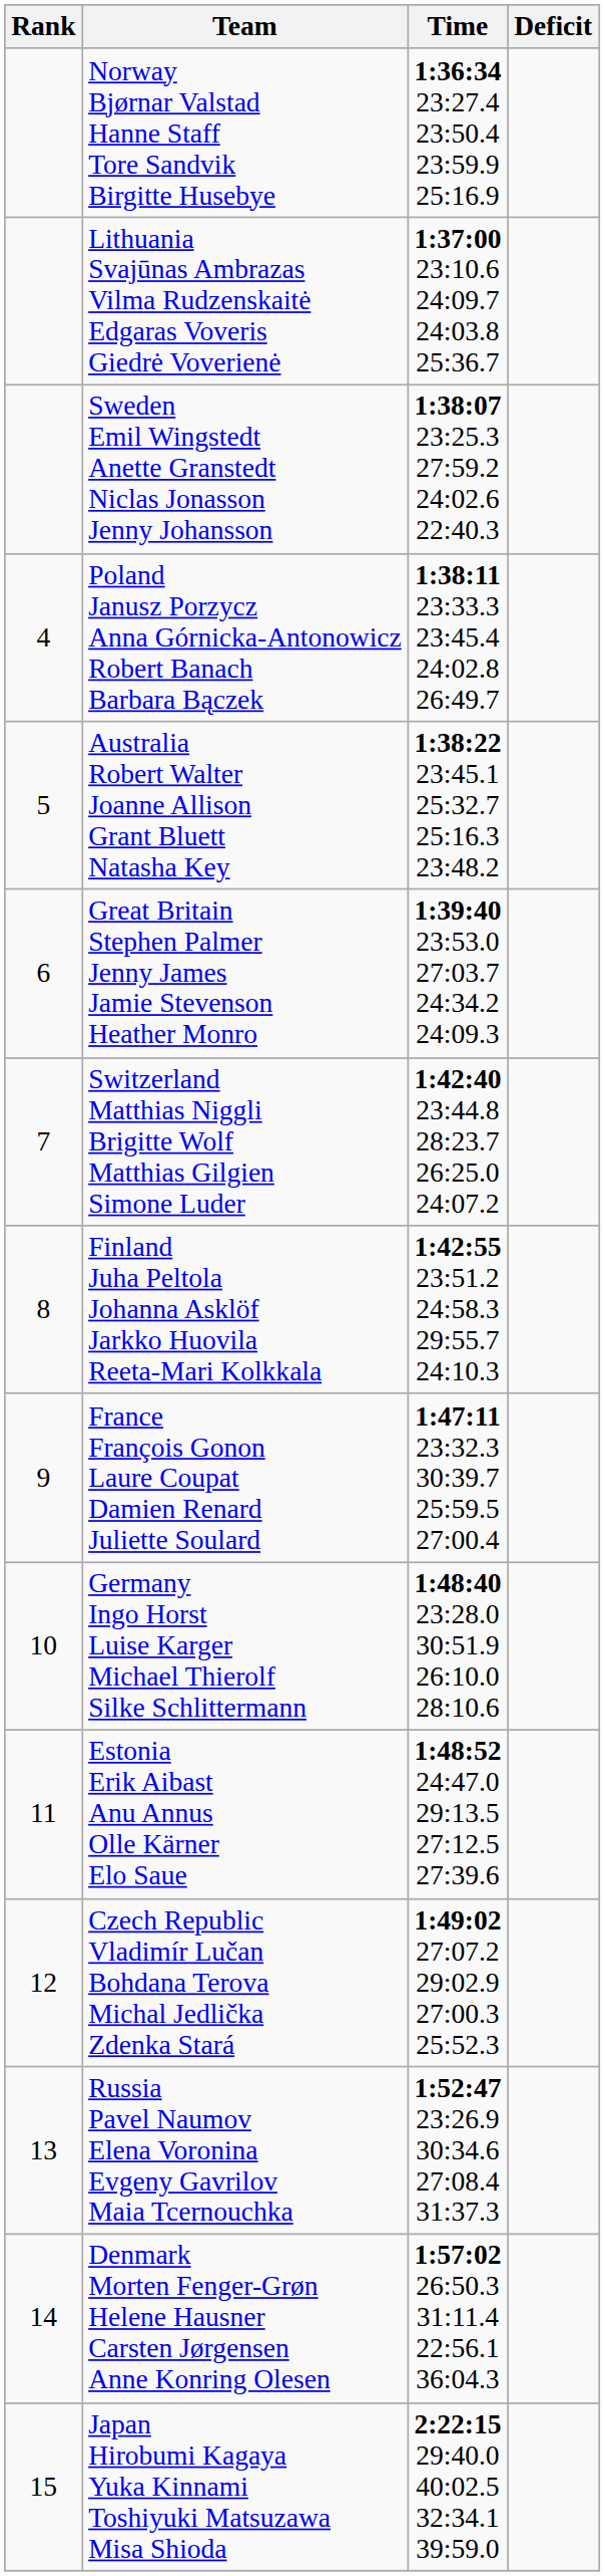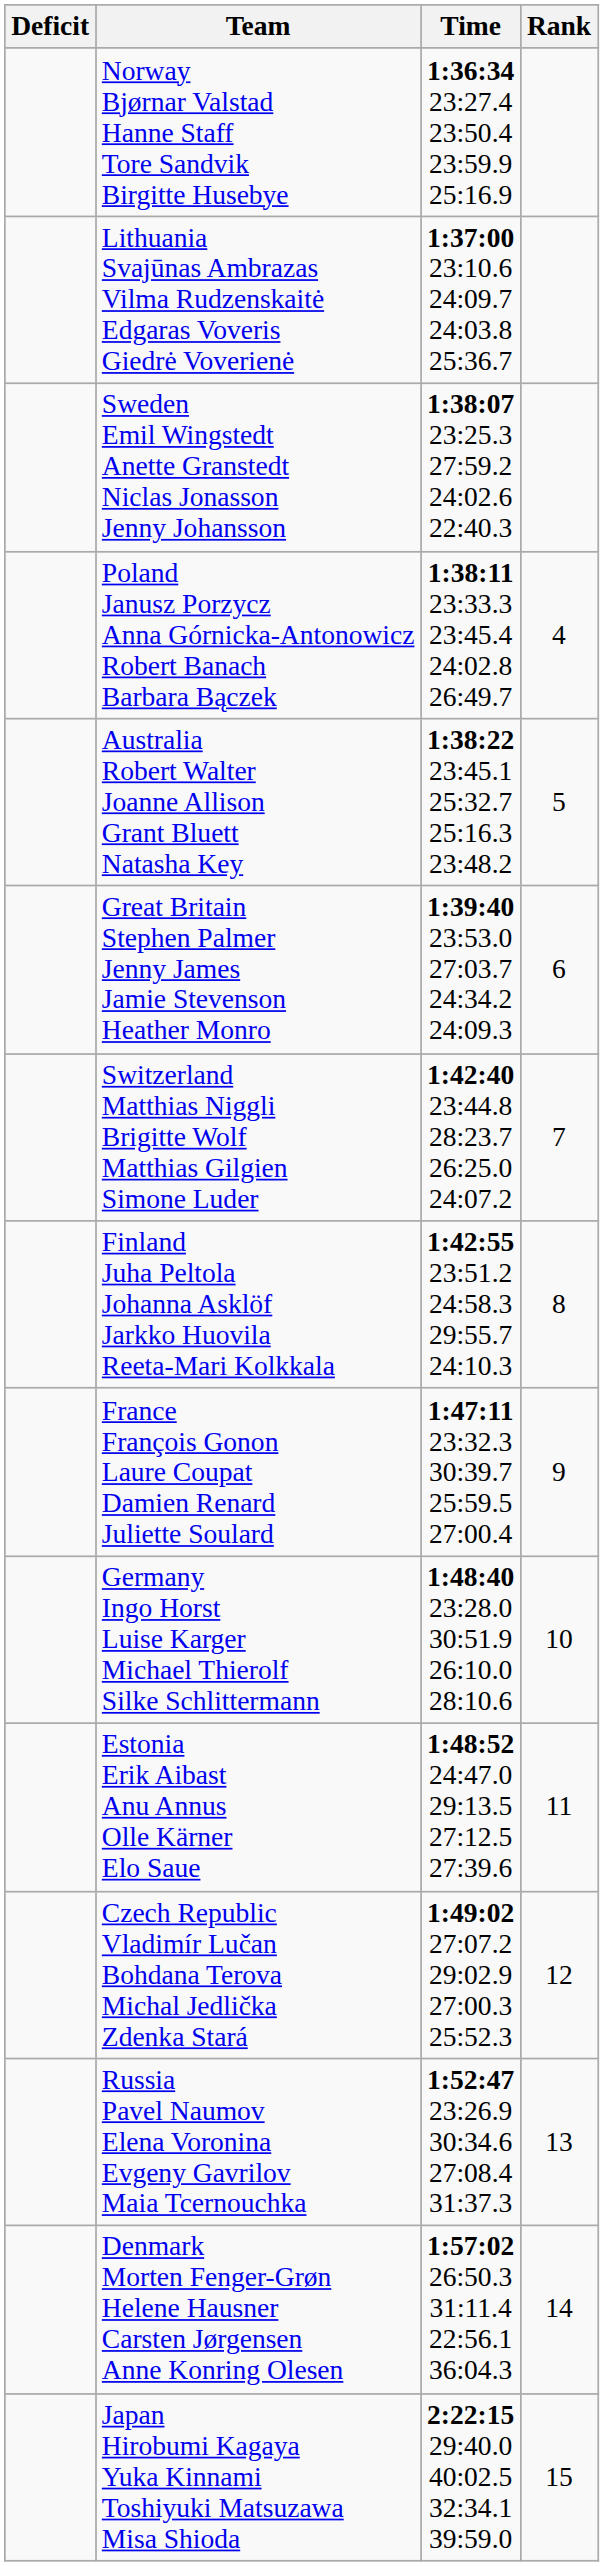columns swapped: Rank <-> Deficit
